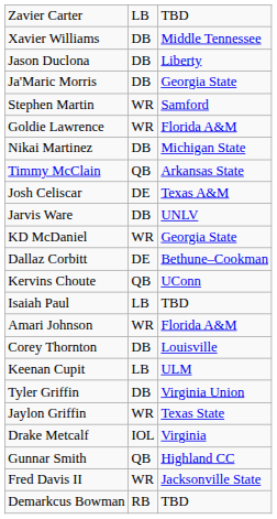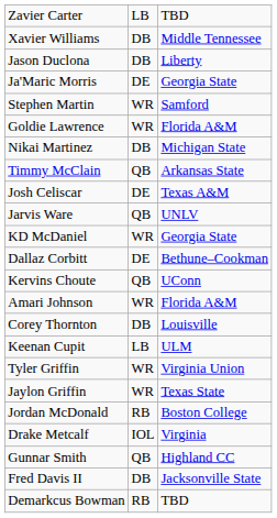Ja'Maric Morris | column 2: DB -> DE
Jarvis Ware | column 2: DB -> QB
- row: Isaiah Paul | LB | TBD
Tyler Griffin | column 2: DB -> WR
+ row: Jordan McDonald | RB | Boston College
Fred Davis II | column 2: WR -> DB
